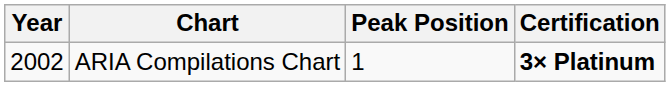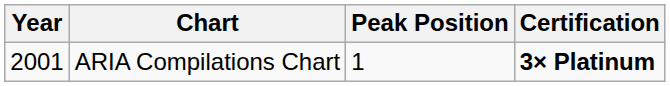ARIA Compilations Chart | Year: 2002 -> 2001
